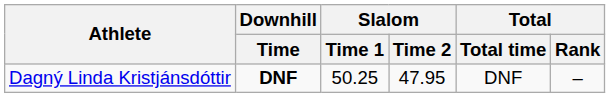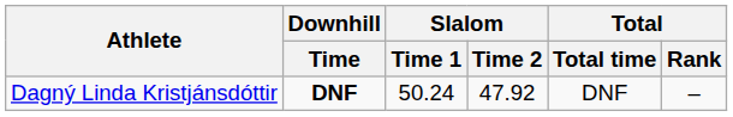Dagný Linda Kristjánsdóttir | Slalom / Time 1: 50.25 -> 50.24
Dagný Linda Kristjánsdóttir | Slalom / Time 2: 47.95 -> 47.92
